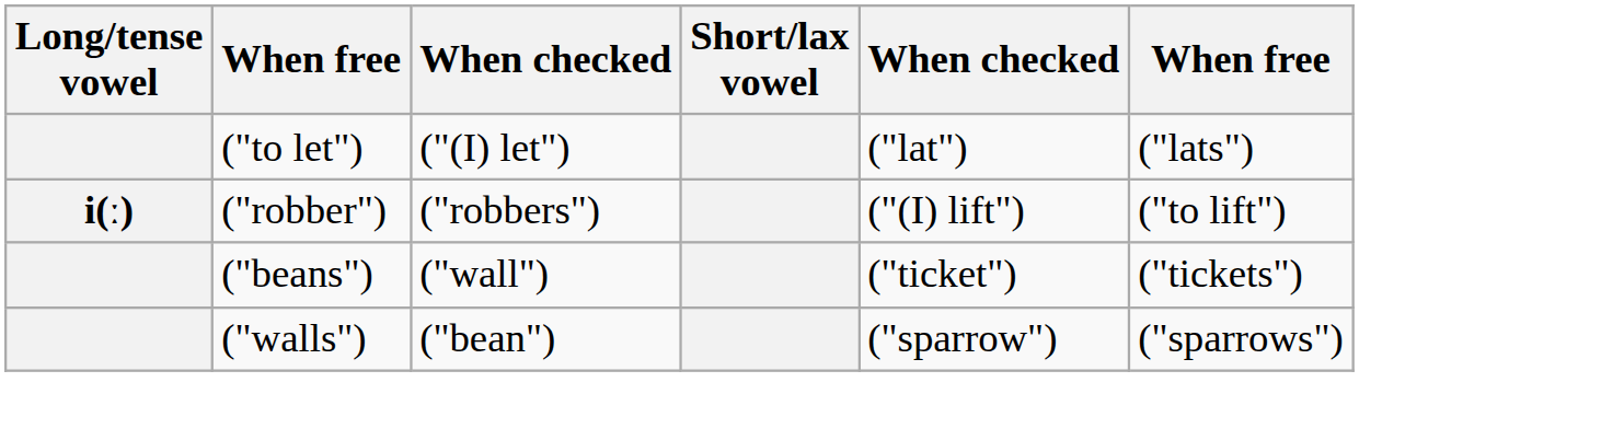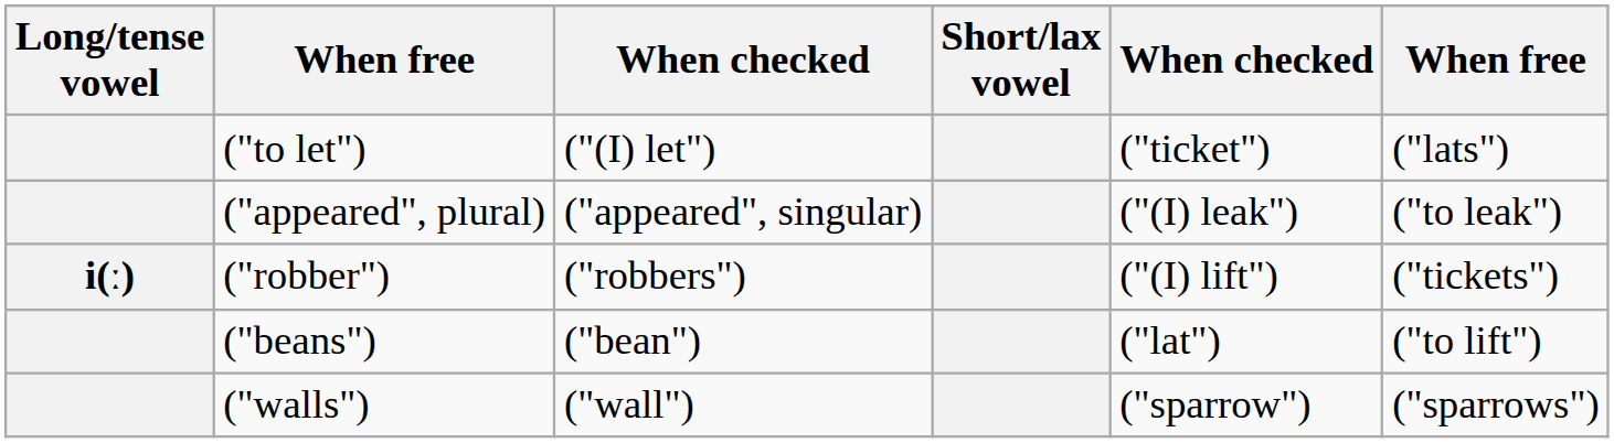("to let") | column 5: ("lat") -> ("ticket")
+ row: ("appeared", plural) | ("appeared", singular) | ("(I) leak") | ("to leak")
("robber") | column 6: ("to lift") -> ("tickets")
("beans") | column 3: ("wall") -> ("bean")
("beans") | column 5: ("ticket") -> ("lat")
("beans") | column 6: ("tickets") -> ("to lift")
("walls") | column 3: ("bean") -> ("wall")
